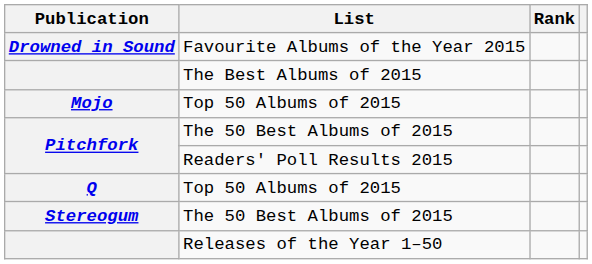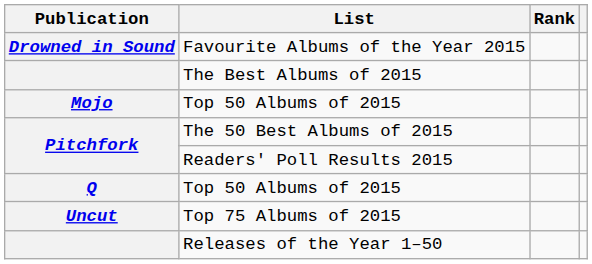- row: Stereogum | The 50 Best Albums of 2015
+ row: Uncut | Top 75 Albums of 2015
